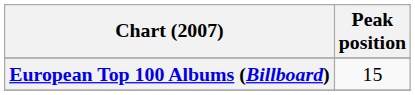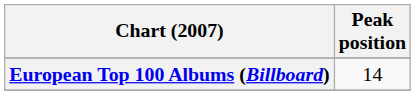European Top 100 Albums (Billboard) | Peak position: 15 -> 14
